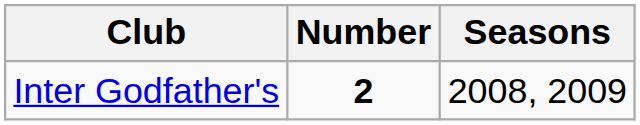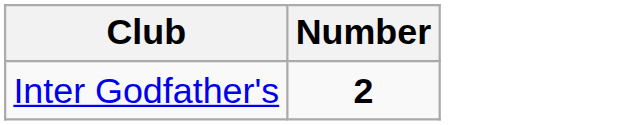- column: Seasons | 2008, 2009
